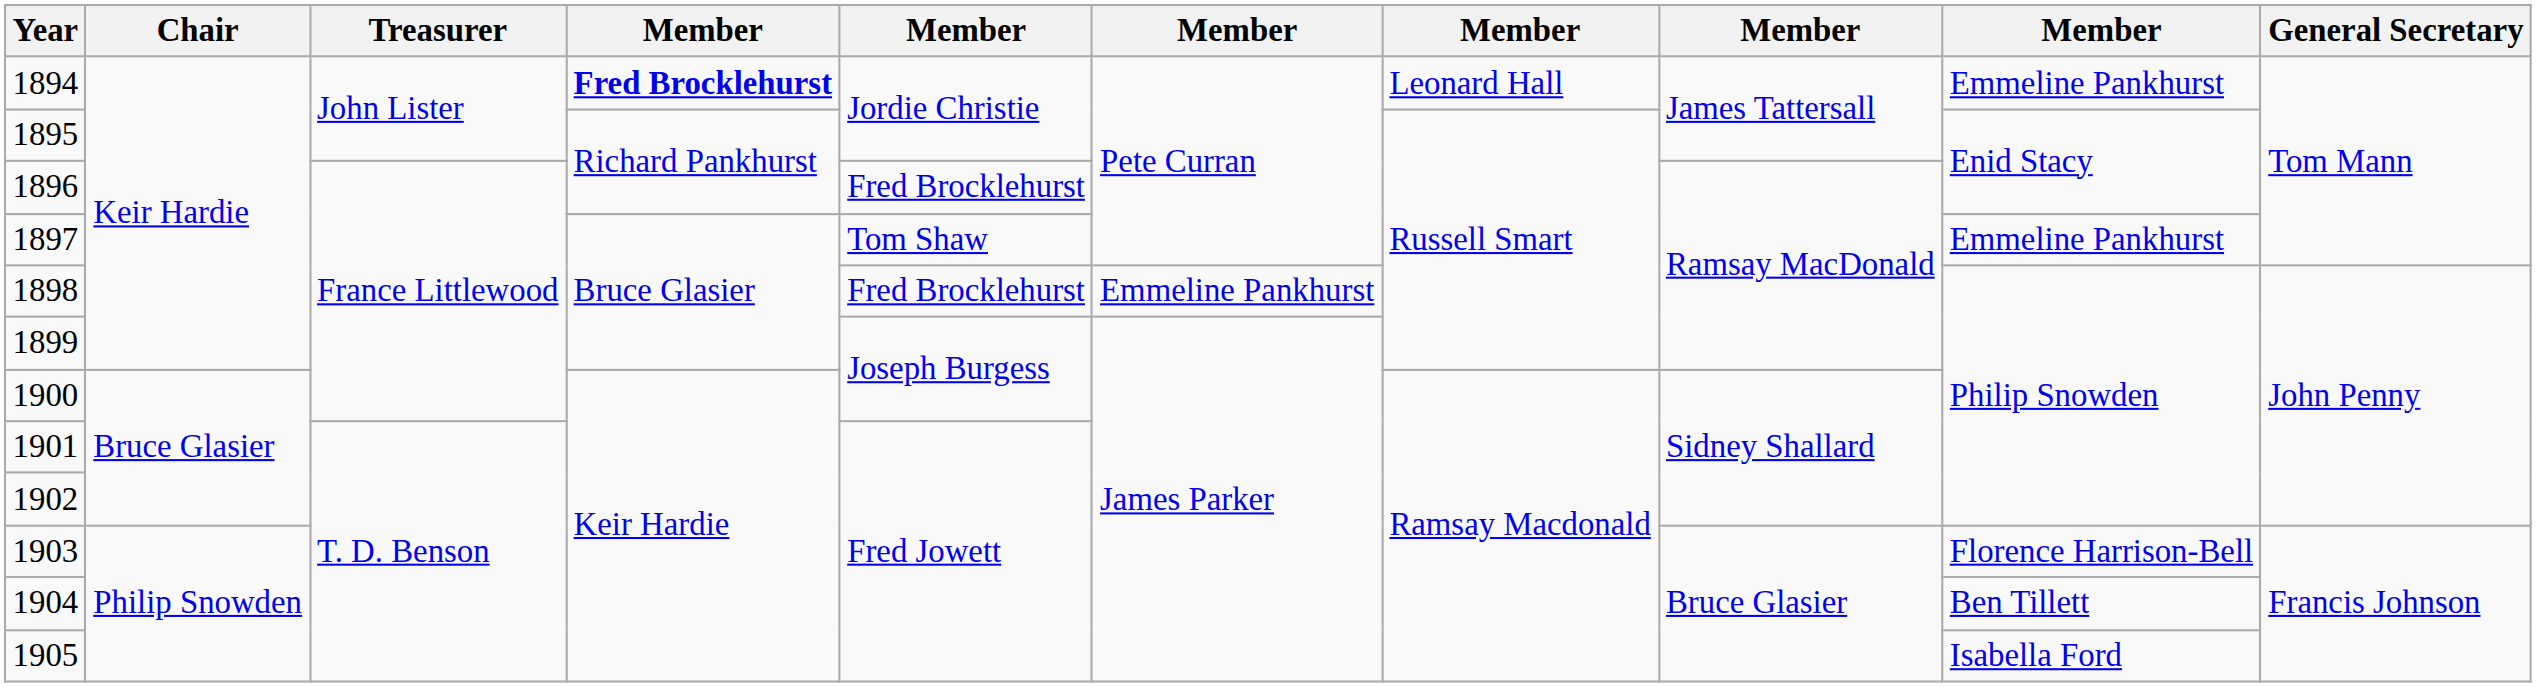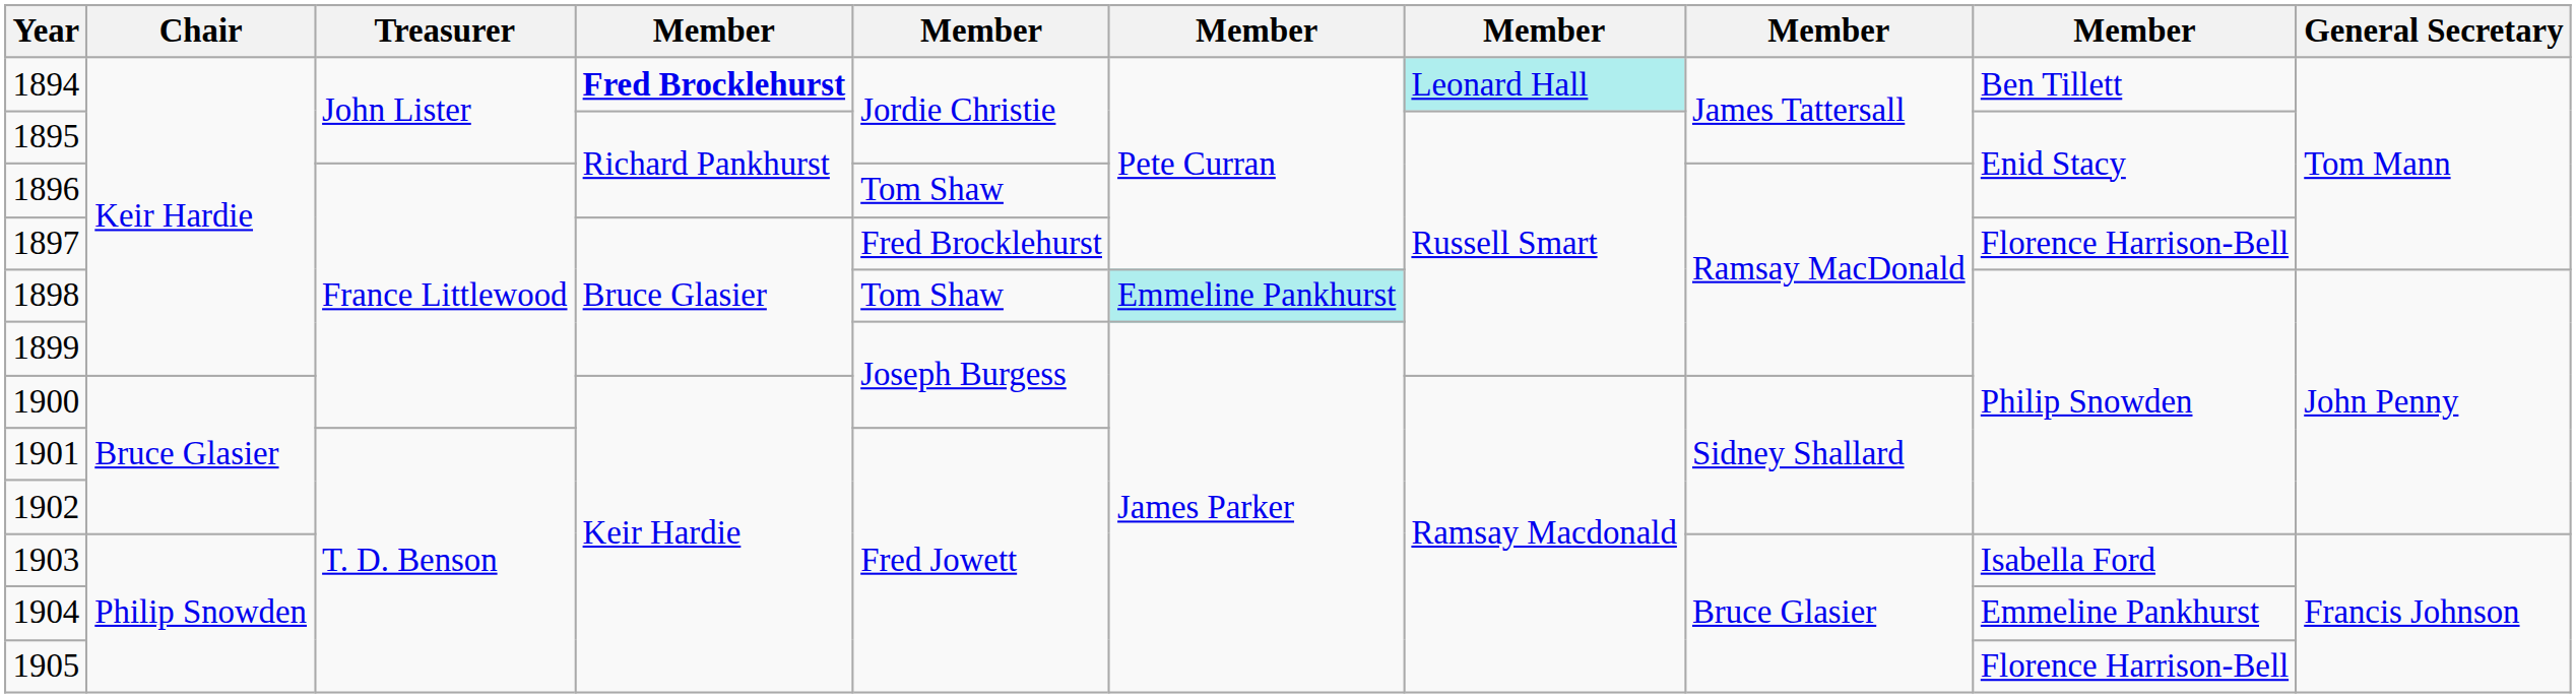1894 | column 7: no background -> paleturquoise background
1894 | column 9: Emmeline Pankhurst -> Ben Tillett
1896 | column 5: Fred Brocklehurst -> Tom Shaw
1897 | column 5: Tom Shaw -> Fred Brocklehurst
1897 | column 9: Emmeline Pankhurst -> Florence Harrison-Bell
1898 | column 5: Fred Brocklehurst -> Tom Shaw
1898 | column 6: no background -> paleturquoise background
1903 | column 9: Florence Harrison-Bell -> Isabella Ford
1904 | column 9: Ben Tillett -> Emmeline Pankhurst
1905 | column 9: Isabella Ford -> Florence Harrison-Bell
